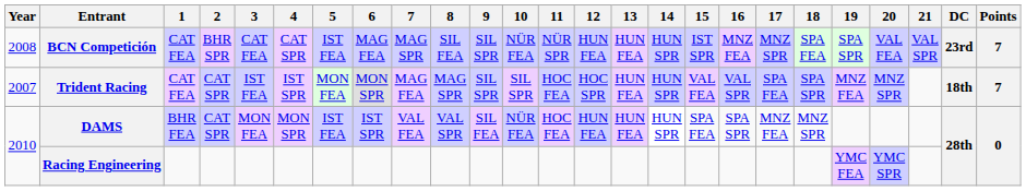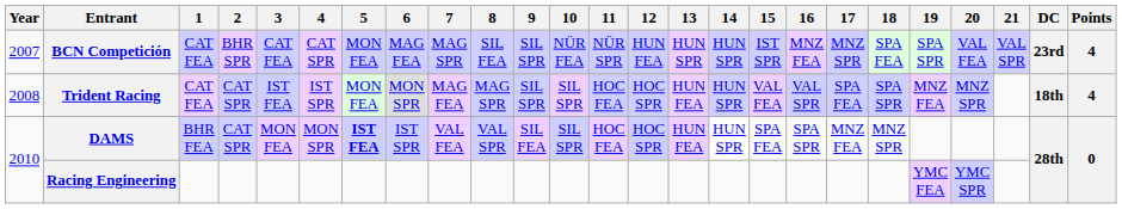BCN Competición | Year: 2008 -> 2007
BCN Competición | 5: IST FEA -> MON FEA
BCN Competición | 13: HUN FEA -> HUN SPR
BCN Competición | Points: 7 -> 4
Trident Racing | Year: 2007 -> 2008
Trident Racing | Points: 7 -> 4
DAMS | 5: normal -> bold
DAMS | 10: NÜR FEA -> SIL SPR
DAMS | 12: HUN FEA -> HOC SPR
